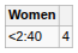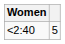<2:40 | column 2: 4 -> 5
